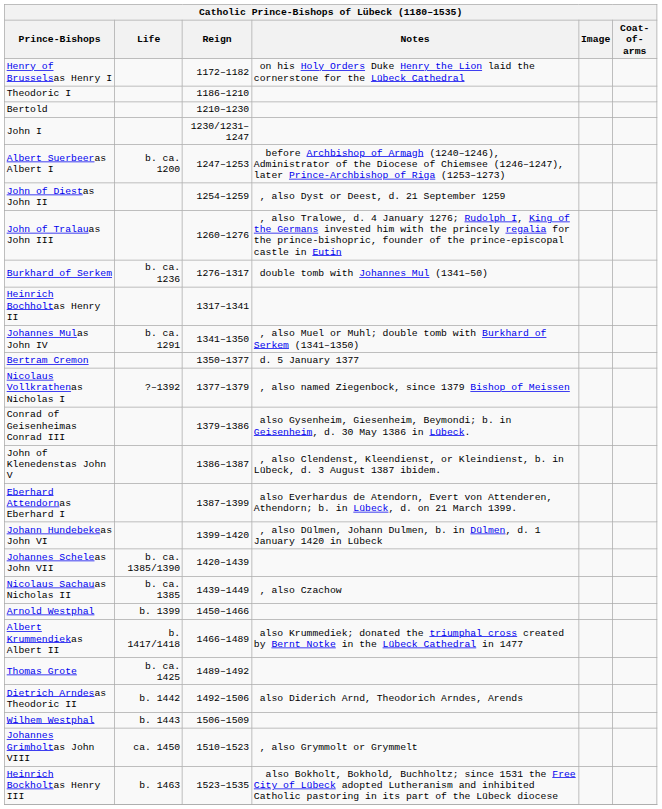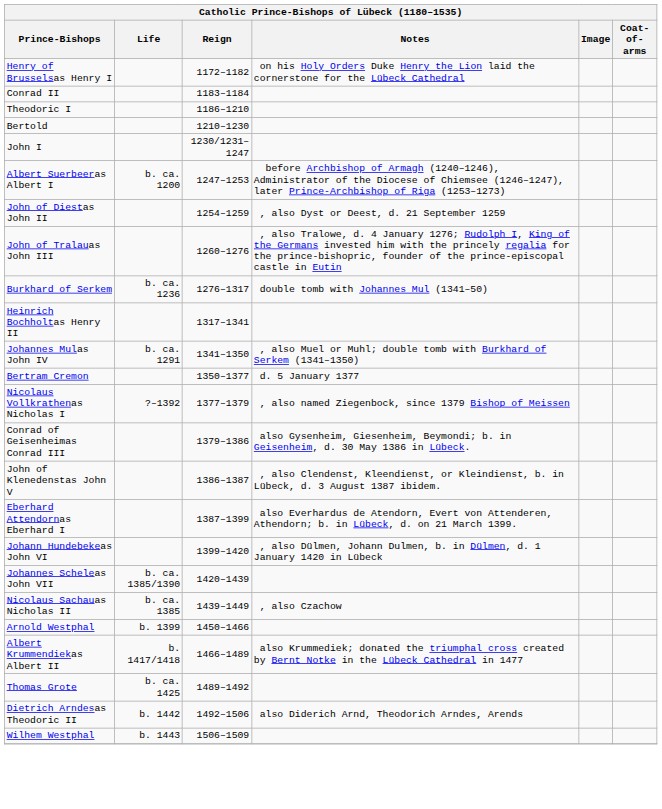+ row: Conrad II | 1183–1184
- row: Johannes Grimholtas John VIII | ca. 1450 | 1510–1523 | , also Grymmolt or Grymmelt
- row: Heinrich Bockholtas Henry III | b. 1463 | 1523–1535 | also Bokholt, Bokhold, Buchholtz; since 1531 the Free City of Lübeck adopted Lutheranism and inhibited Catholic pastoring in its part of the Lübeck diocese
